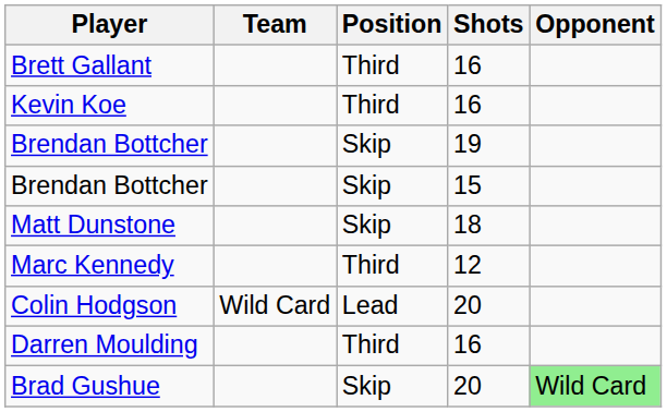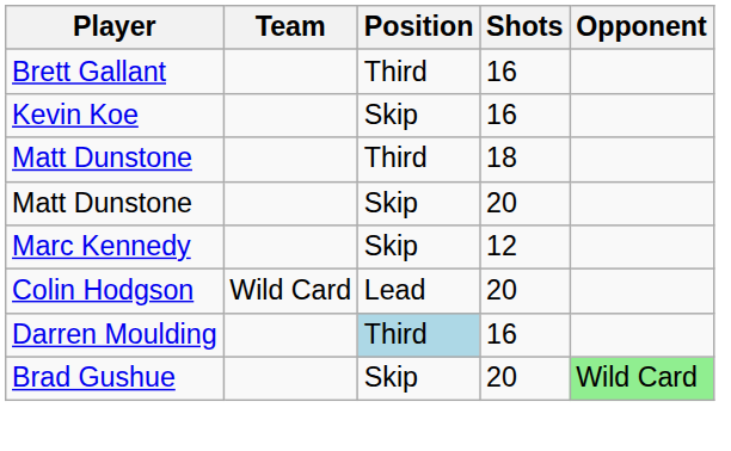Kevin Koe | Position: Third -> Skip
- row: Brendan Bottcher | Skip | 19
- row: Brendan Bottcher | Skip | 15
Matt Dunstone / 18 | Position: Skip -> Third
+ row: Matt Dunstone | Skip | 20
Marc Kennedy | Position: Third -> Skip
Darren Moulding | Position: no background -> lightblue background
